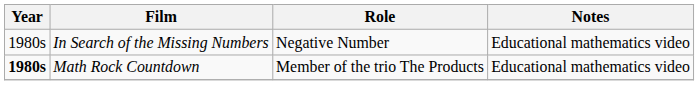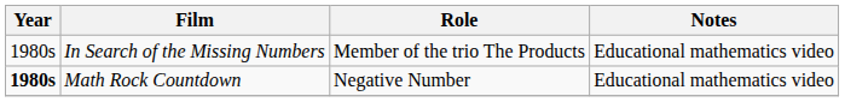In Search of the Missing Numbers | Role: Negative Number -> Member of the trio The Products
Math Rock Countdown | Role: Member of the trio The Products -> Negative Number
